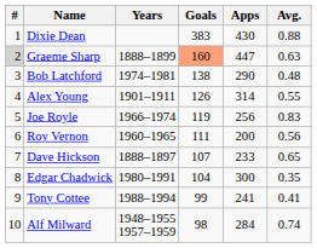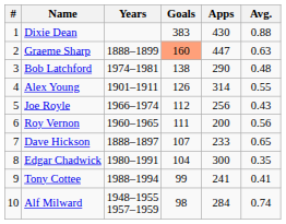Graeme Sharp | #: lightgrey background -> no background
Joe Royle | Goals: 119 -> 112
Joe Royle | Avg.: 0.83 -> 0.43
